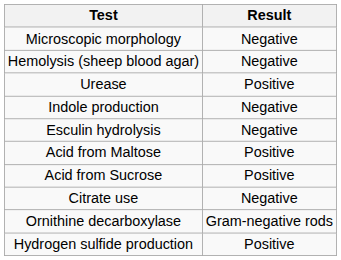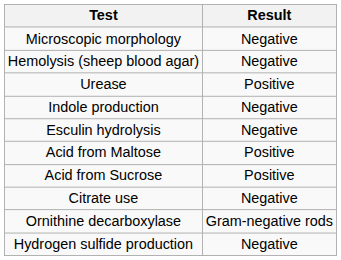Hydrogen sulfide production | Result: Positive -> Negative
